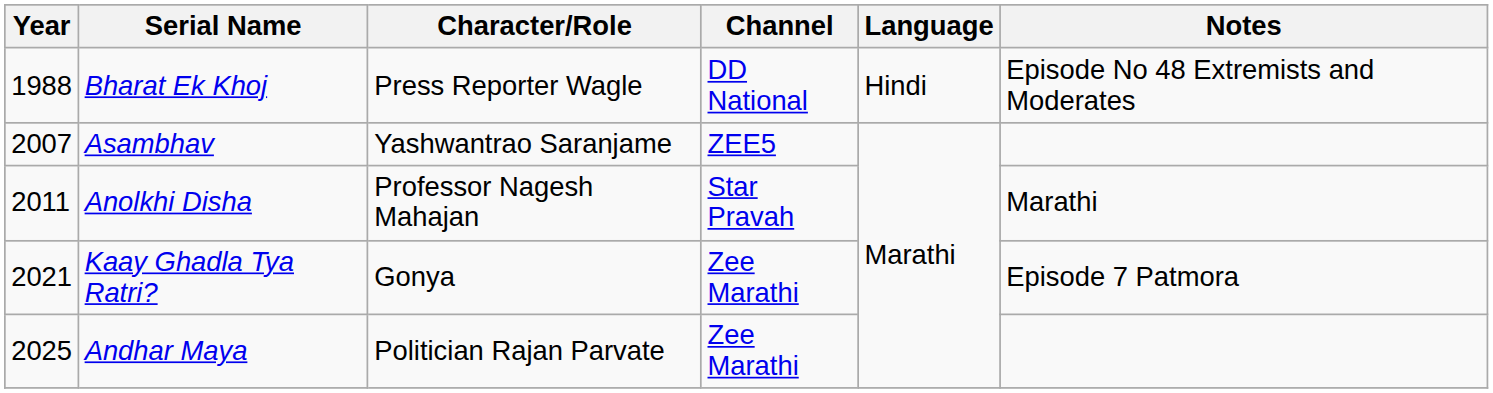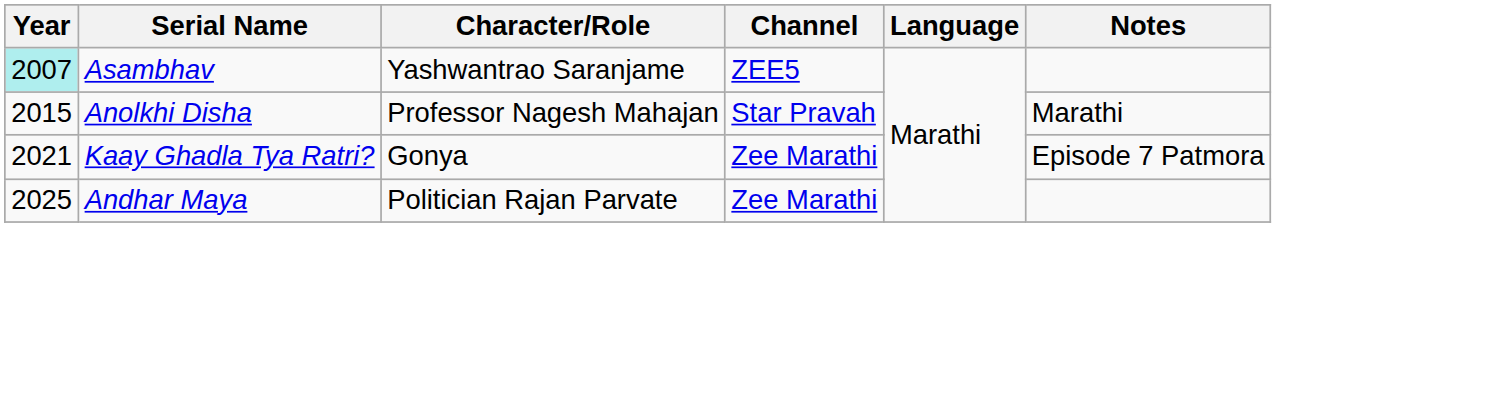- row: 1988 | Bharat Ek Khoj | Press Reporter Wagle | DD National | Hindi | Episode No 48 Extremists and Moderates
Asambhav | Year: no background -> paleturquoise background
Anolkhi Disha | Year: 2011 -> 2015
